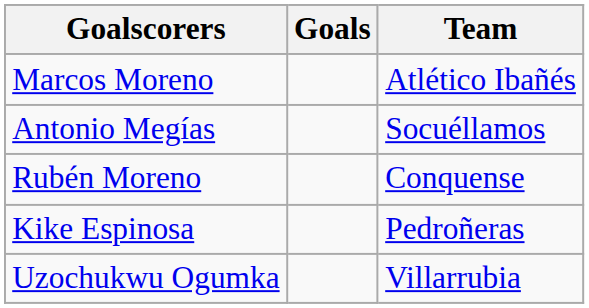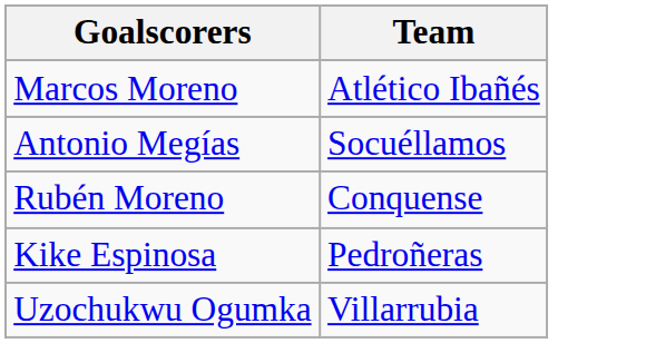- column: Goals
